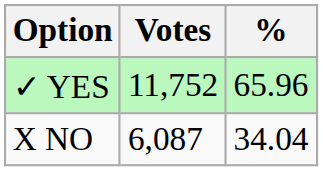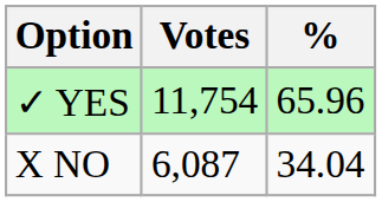✓ YES | Votes: 11,752 -> 11,754
